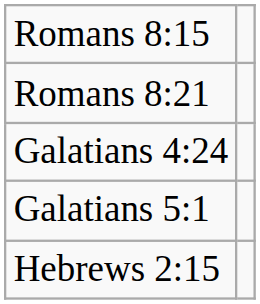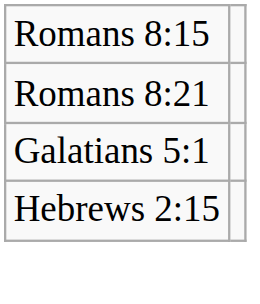- row: Galatians 4:24
